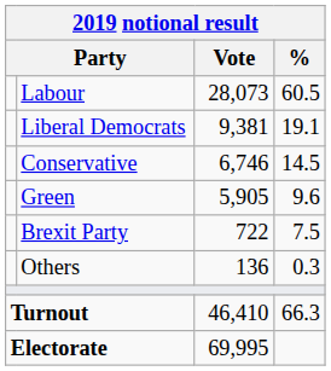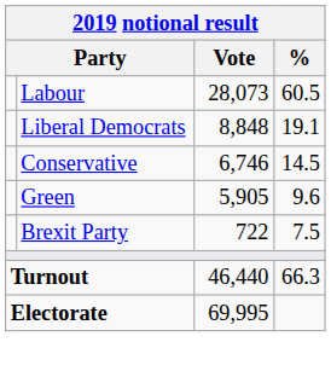Liberal Democrats | Vote: 9,381 -> 8,848
- row: Others | 136 | 0.3
Turnout | Vote: 46,410 -> 46,440
